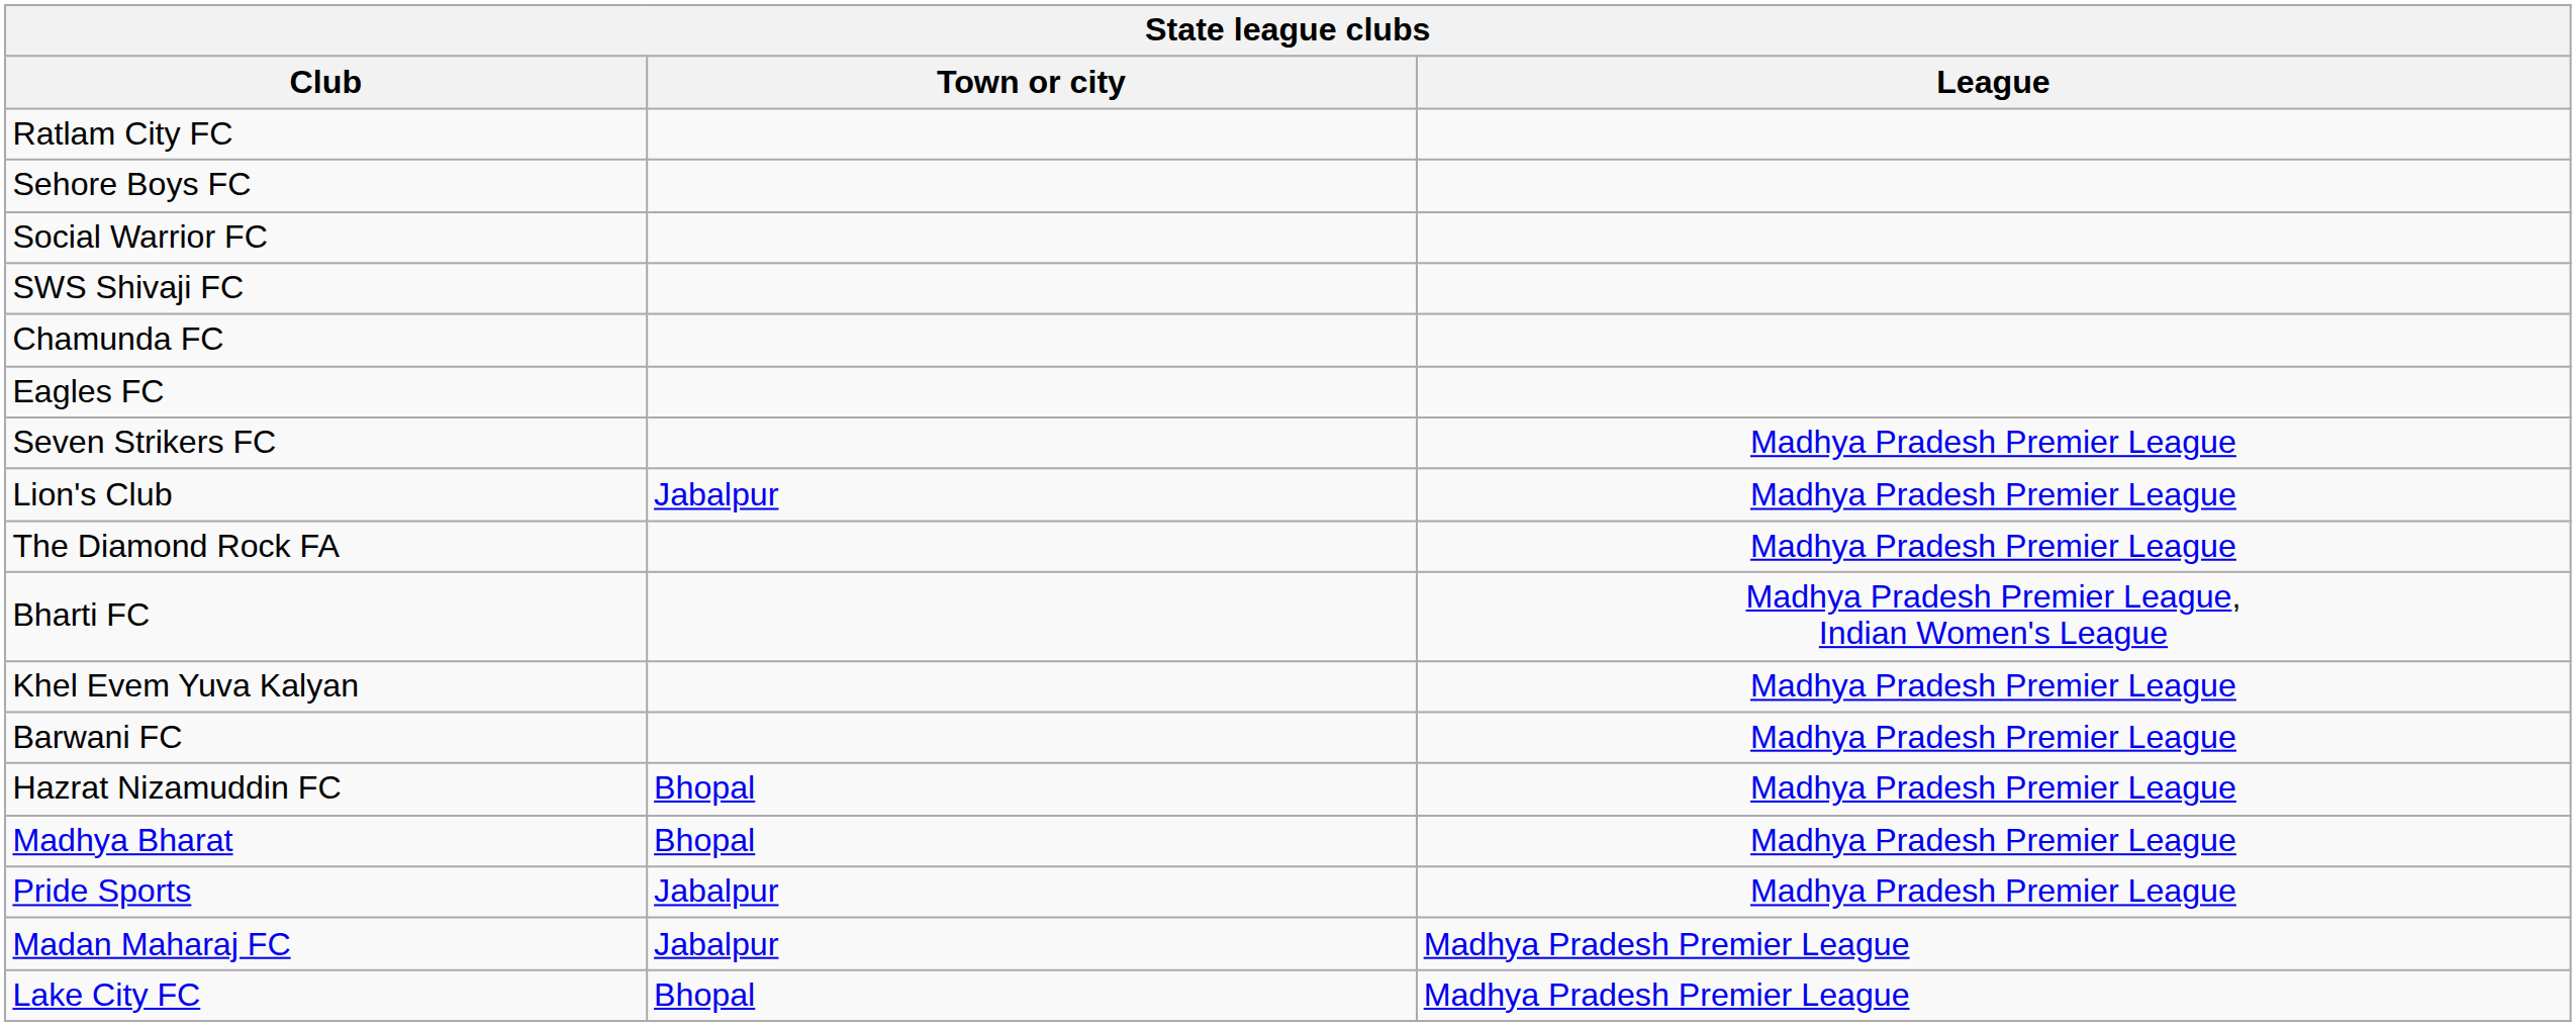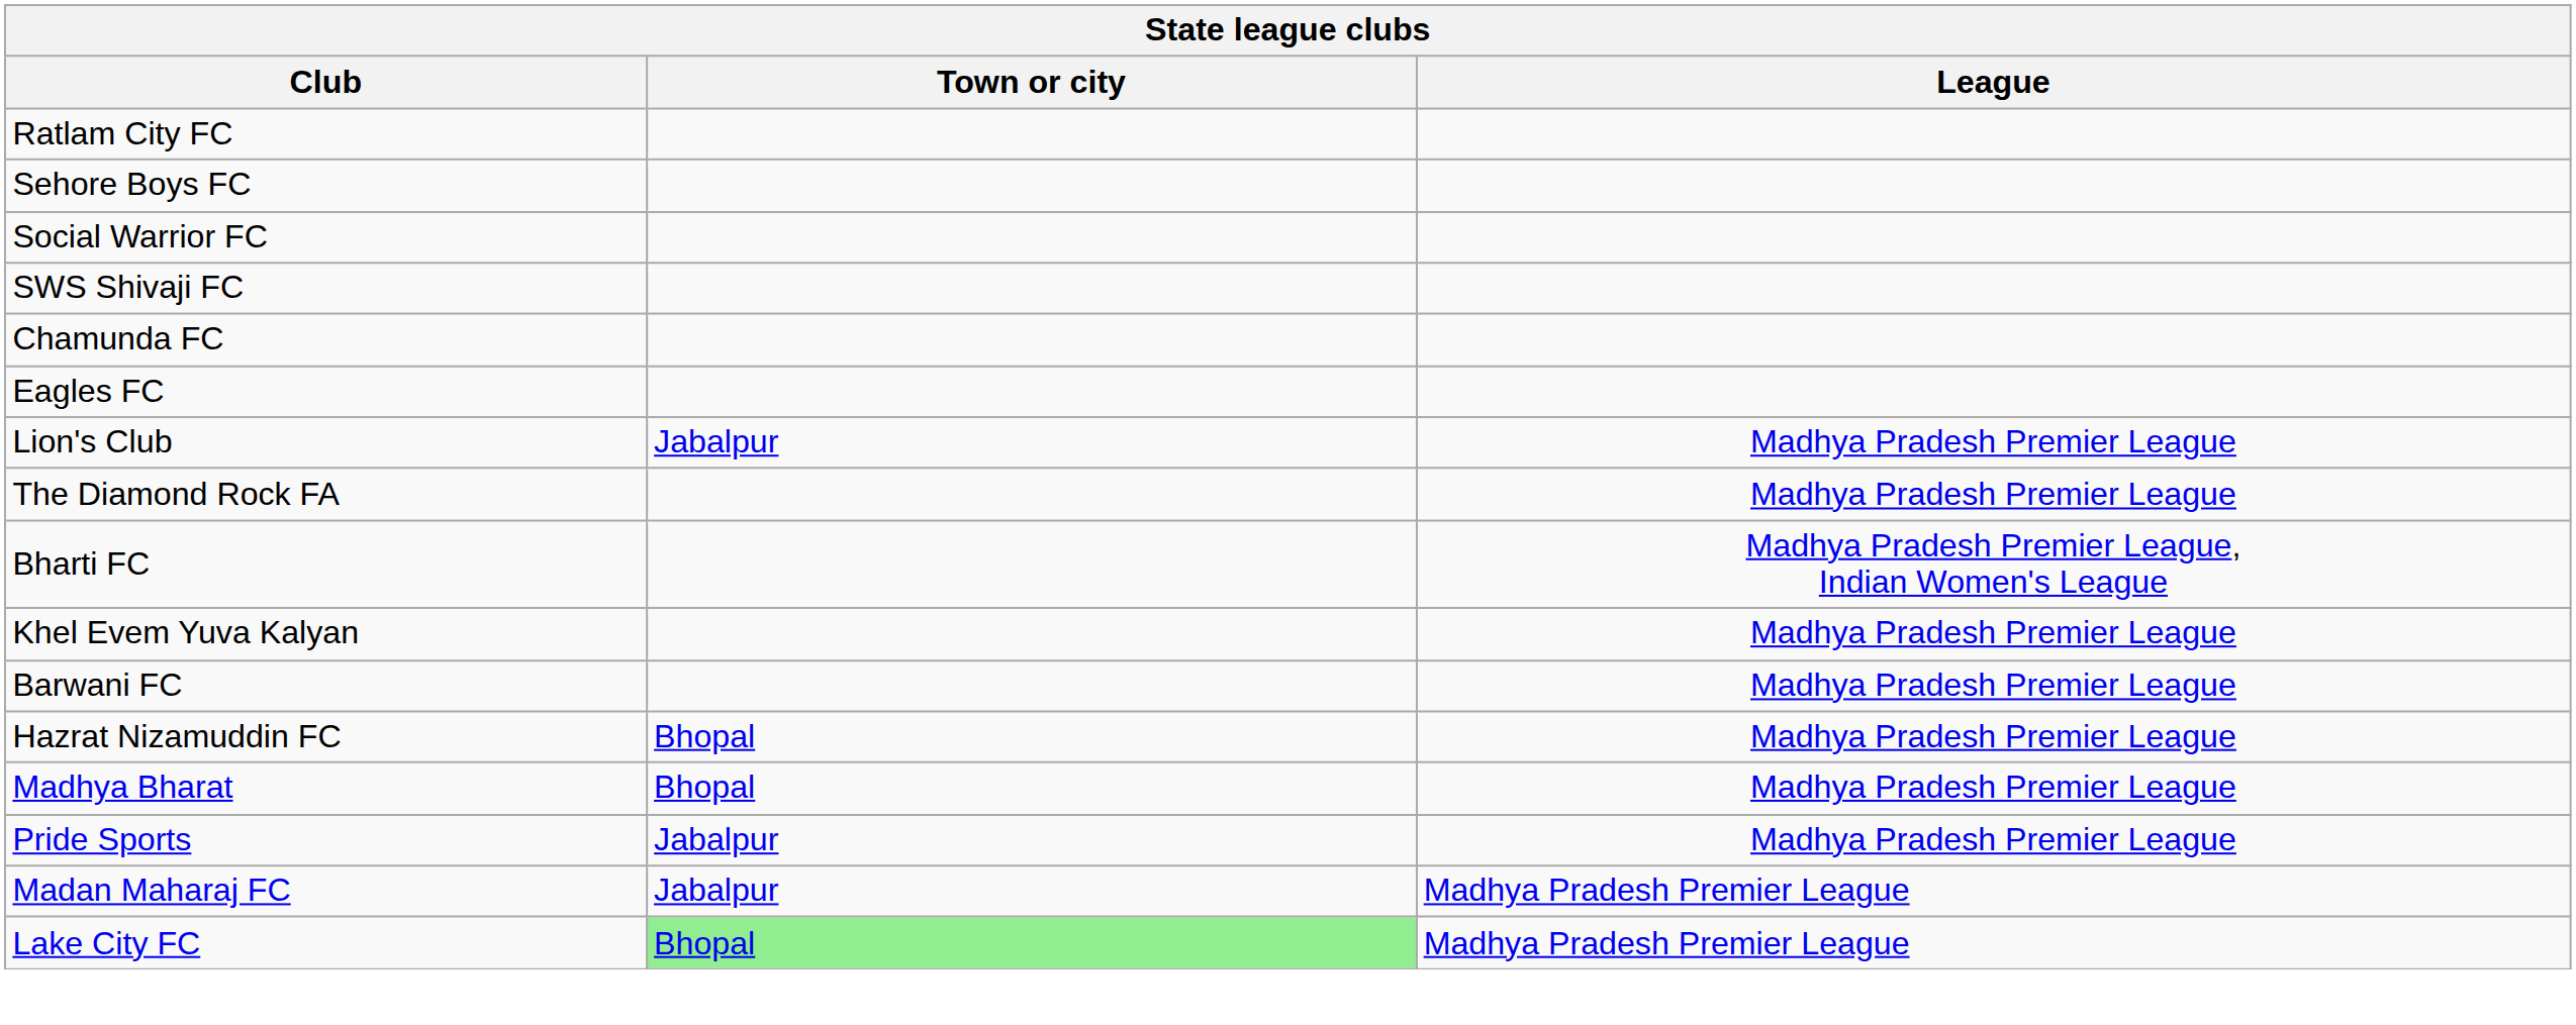- row: Seven Strikers FC | Madhya Pradesh Premier League
Lake City FC | Town or city: no background -> lightgreen background
